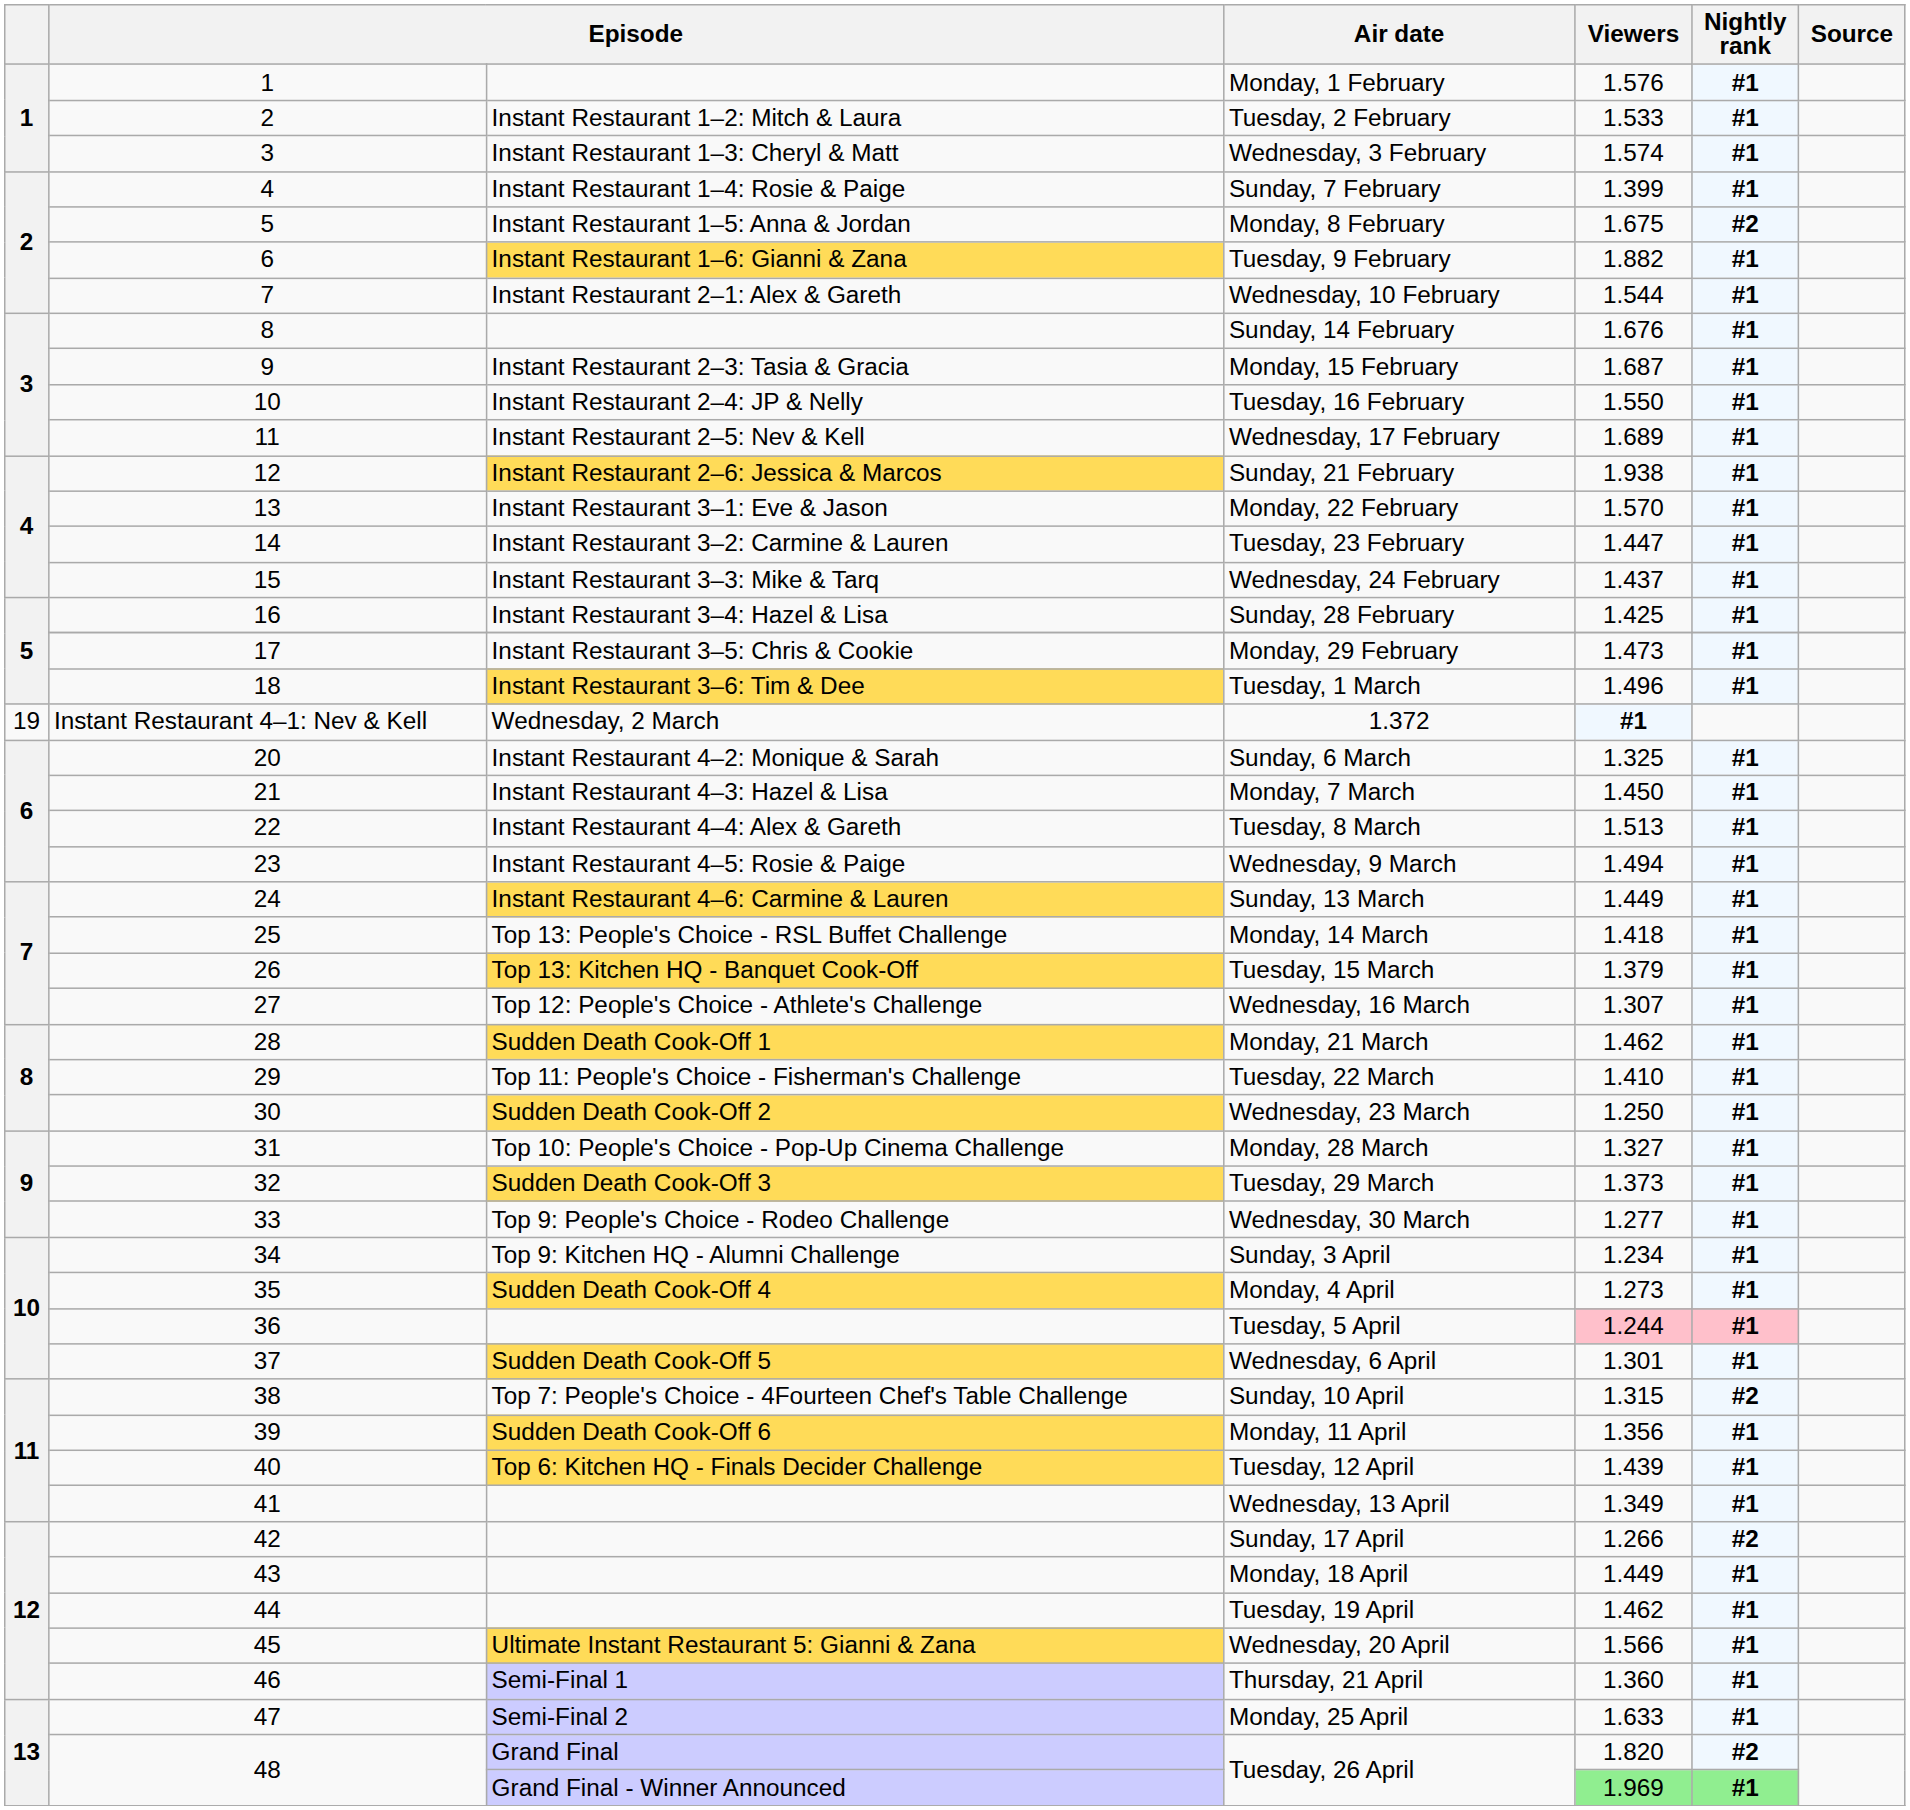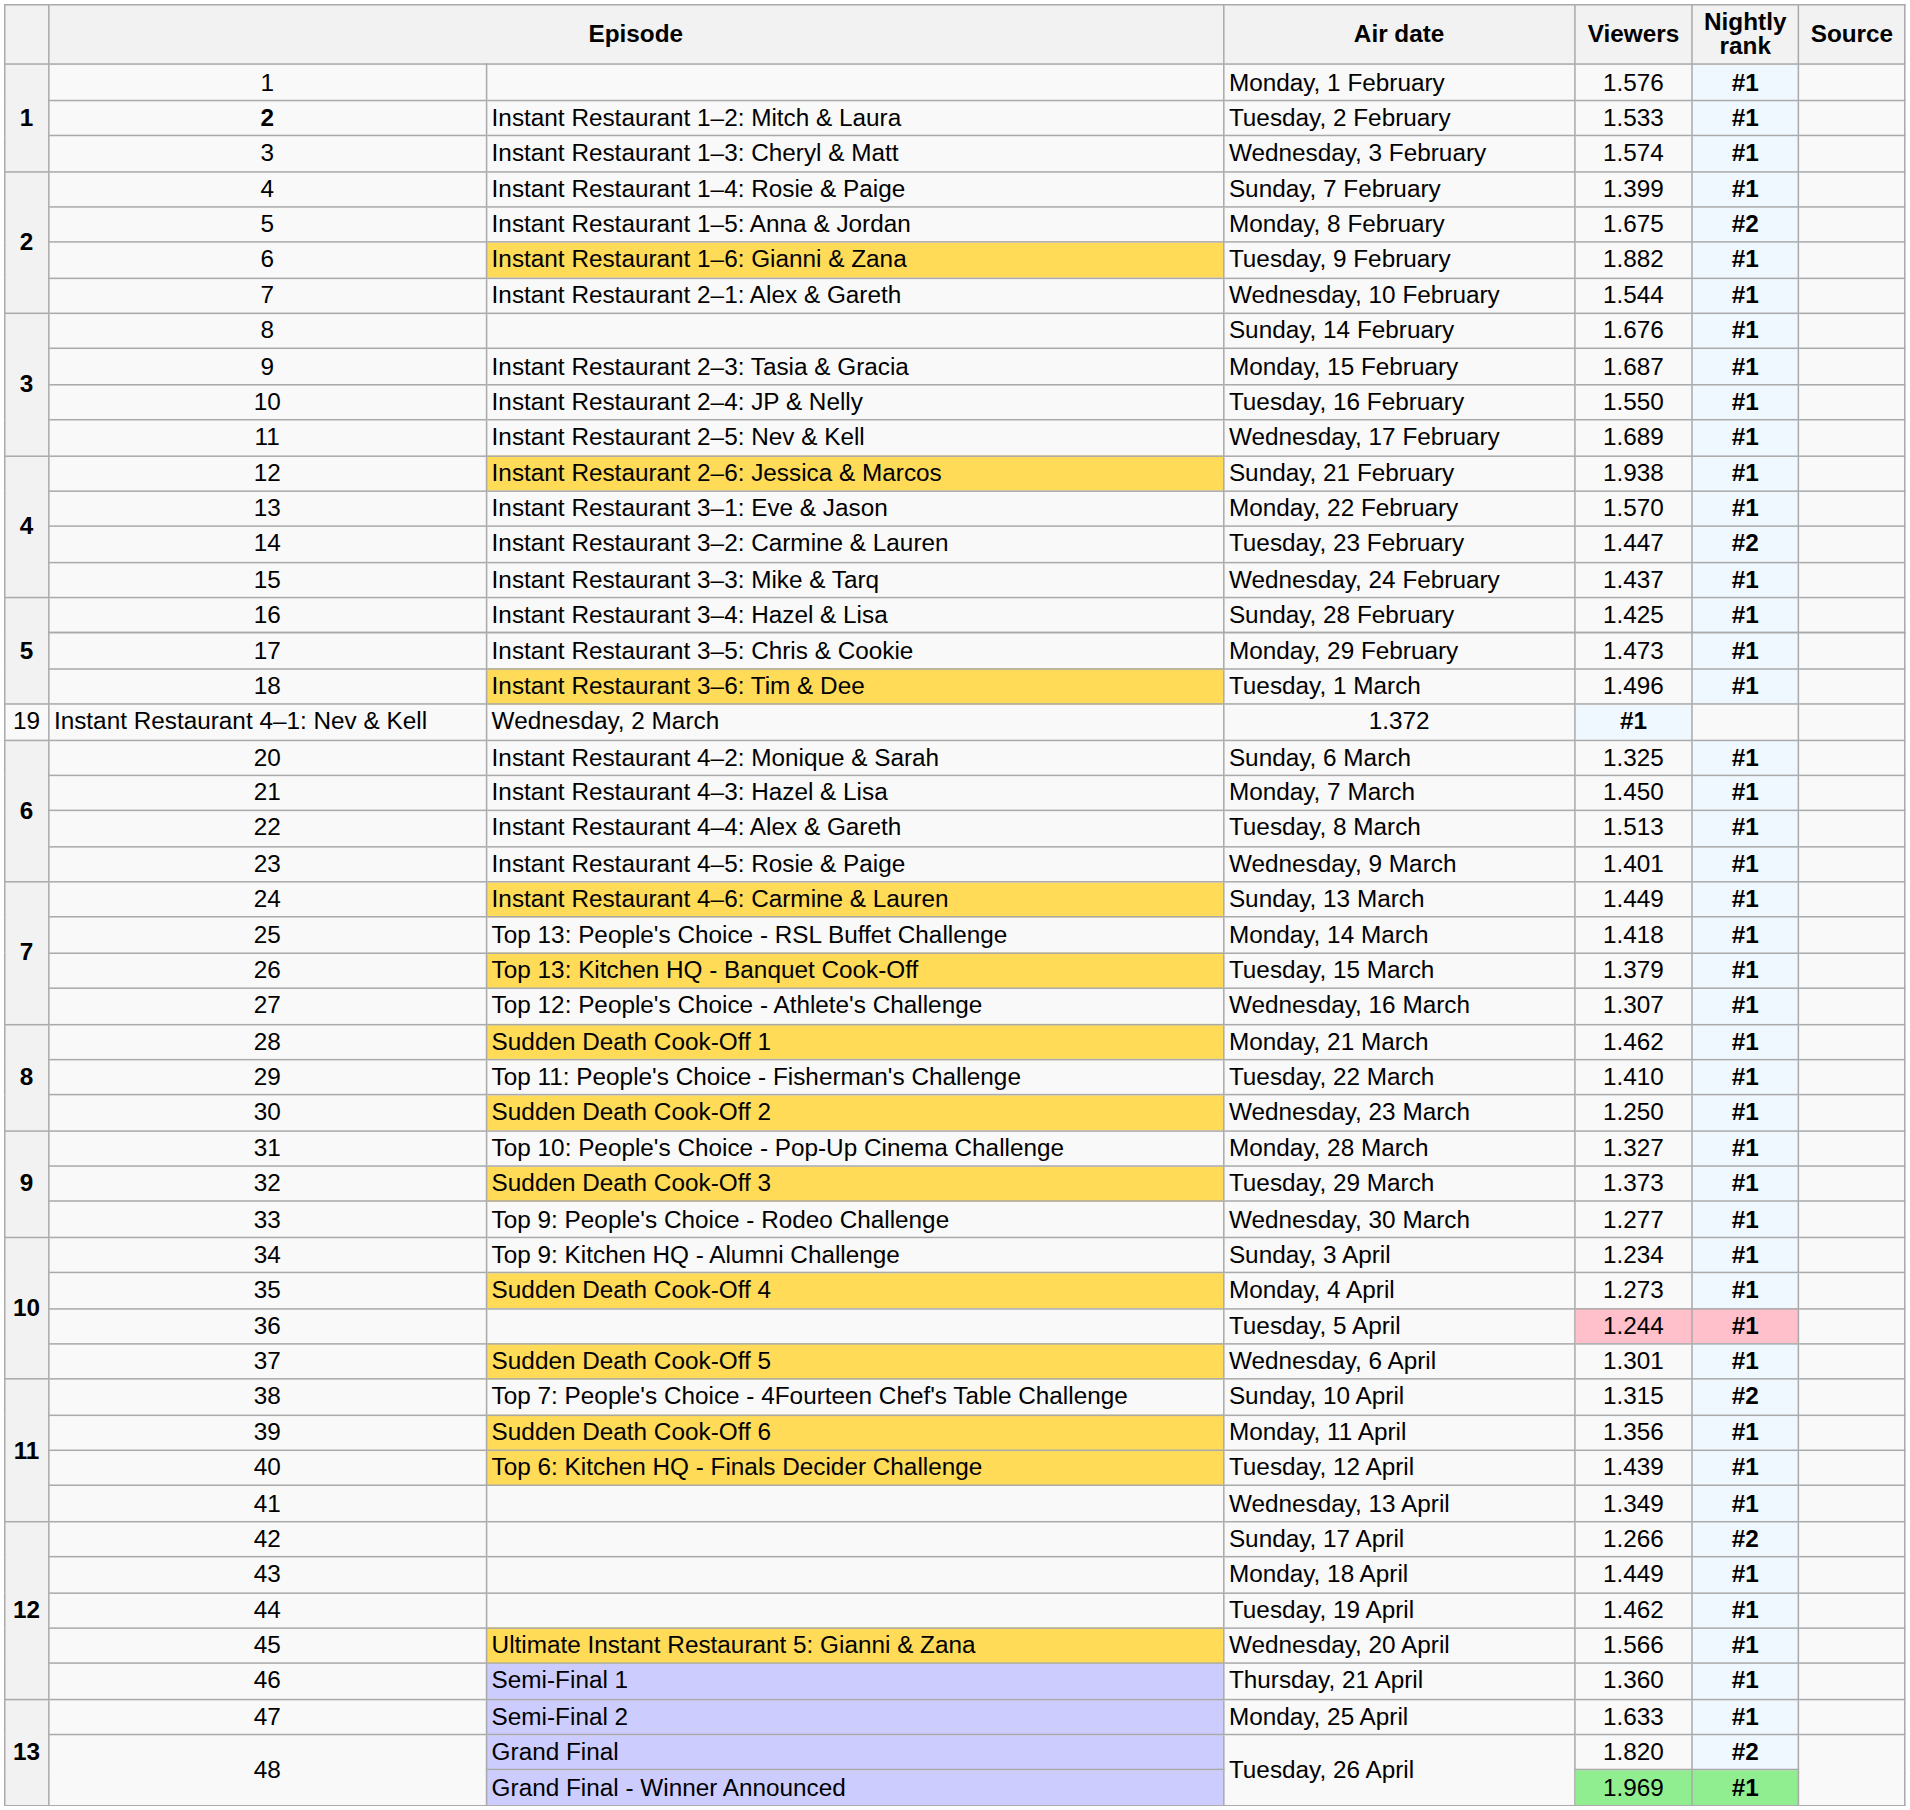Tuesday, 2 February | column 2: normal -> bold
Tuesday, 23 February | Nightly rank: #1 -> #2
Wednesday, 9 March | Viewers: 1.494 -> 1.401
